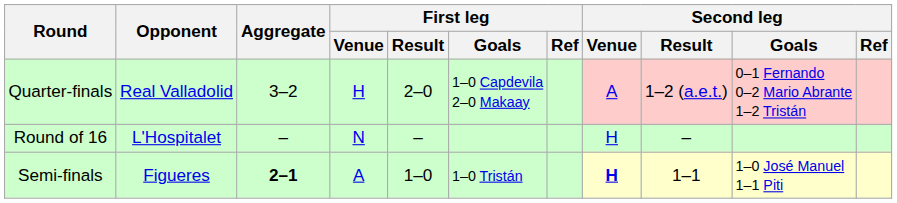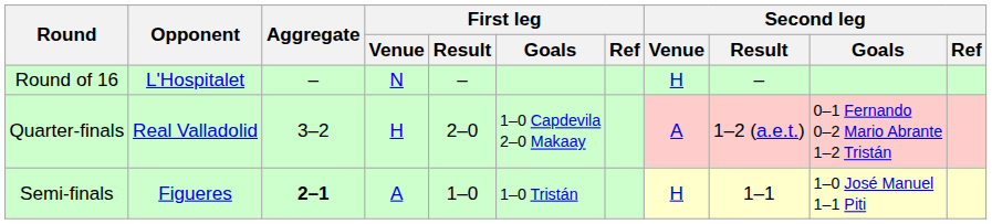rows swapped: Round of 16 <-> Quarter-finals
Semi-finals | Second leg / Venue: bold -> normal
